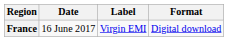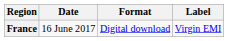columns swapped: Format <-> Label
